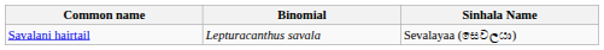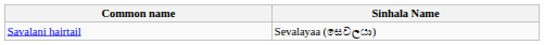- column: Binomial | Lepturacanthus savala
